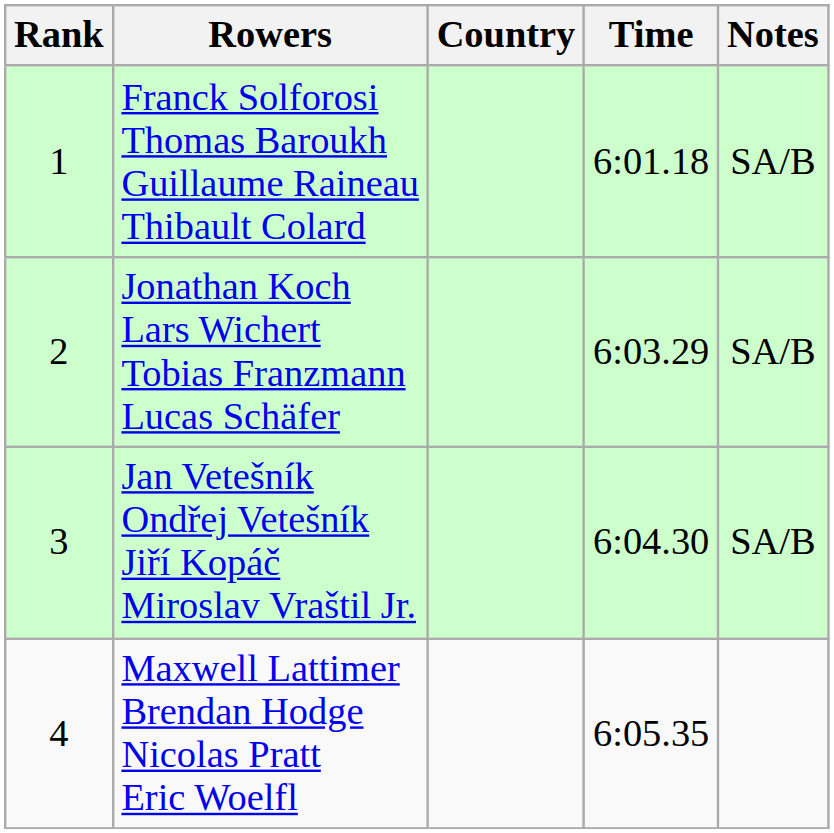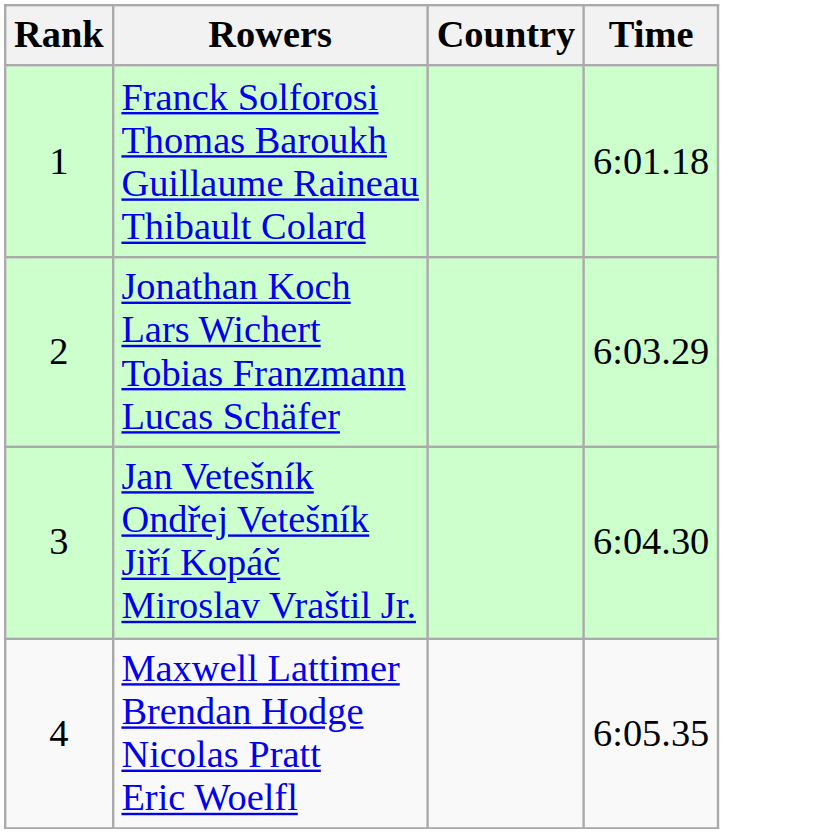- column: Notes | SA/B | SA/B | SA/B
